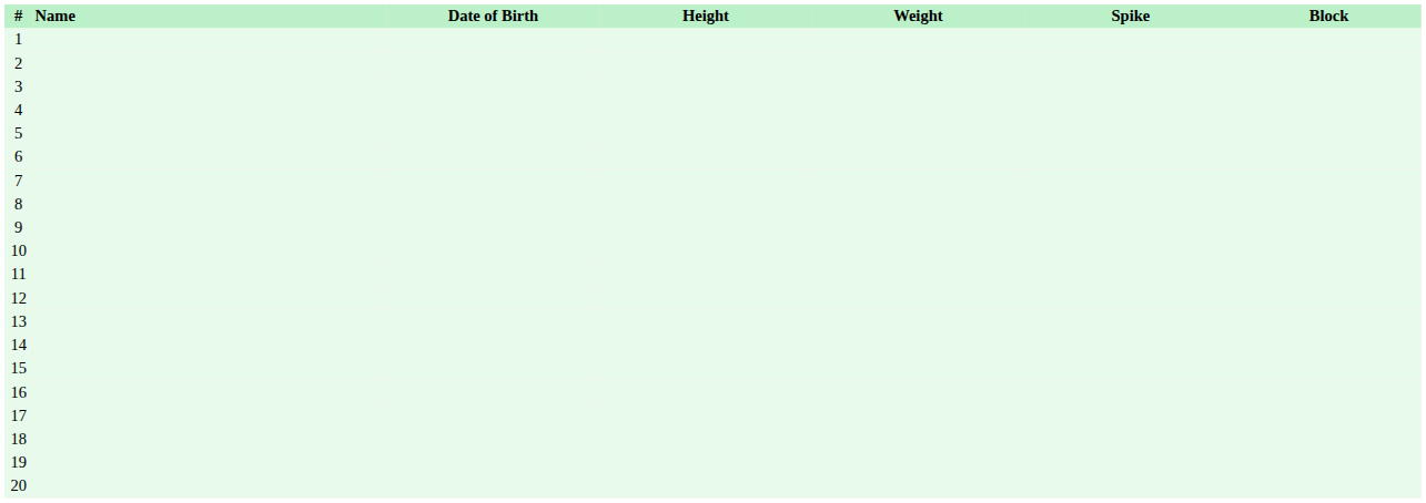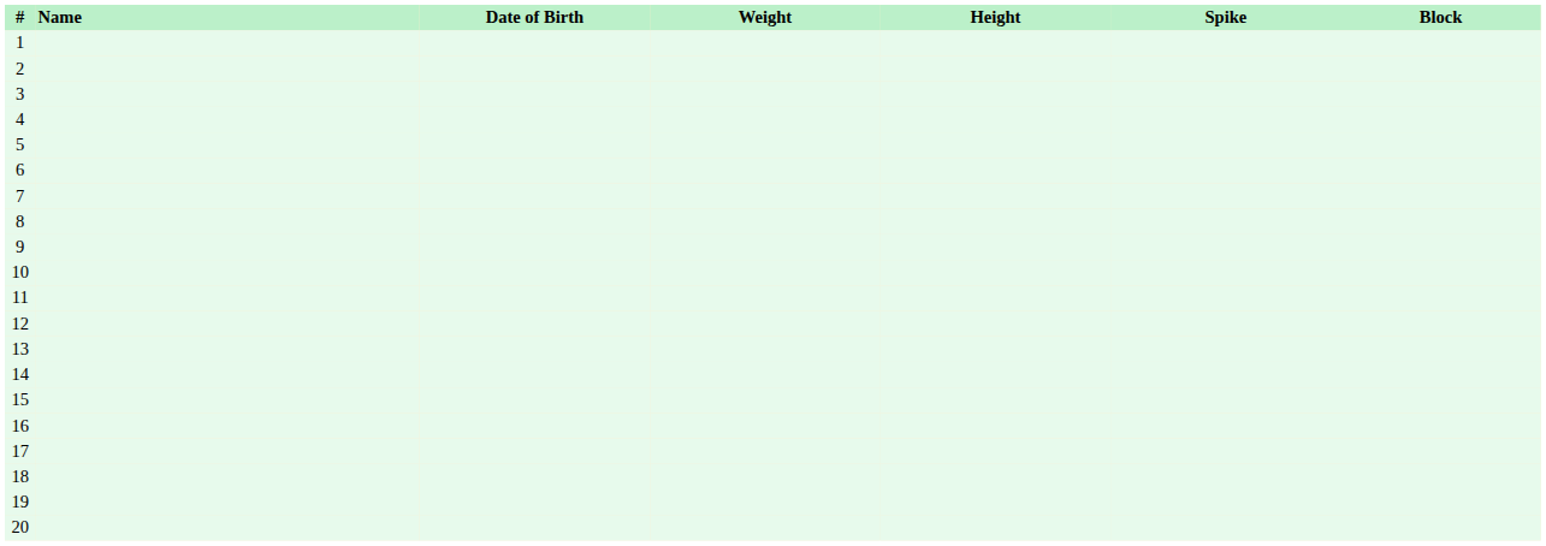columns swapped: Height <-> Weight
